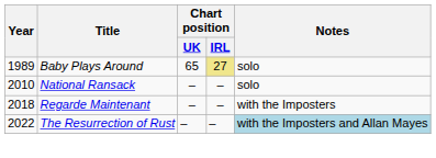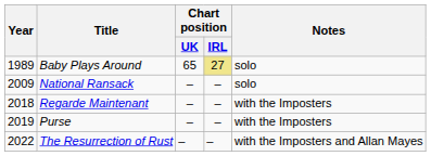National Ransack | Year: 2010 -> 2009
+ row: 2019 | Purse | – | – | with the Imposters
The Resurrection of Rust | Notes: lightblue background -> no background
